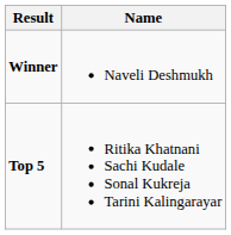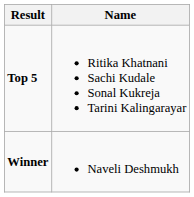rows swapped: Winner <-> Top 5
